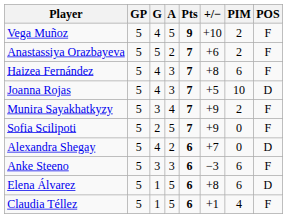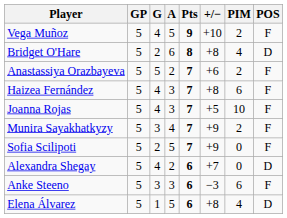+ row: Bridget O'Hare | 5 | 2 | 6 | 8 | +8 | 4 | D
Joanna Rojas | POS: D -> F
Elena Álvarez | PIM: 6 -> 4
- row: Claudia Téllez | 5 | 1 | 5 | 6 | +1 | 4 | F
